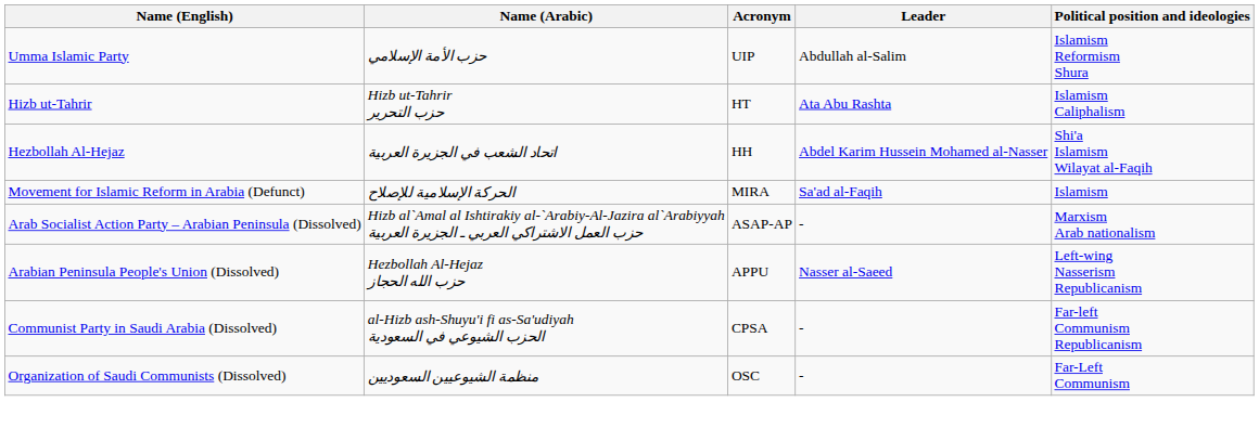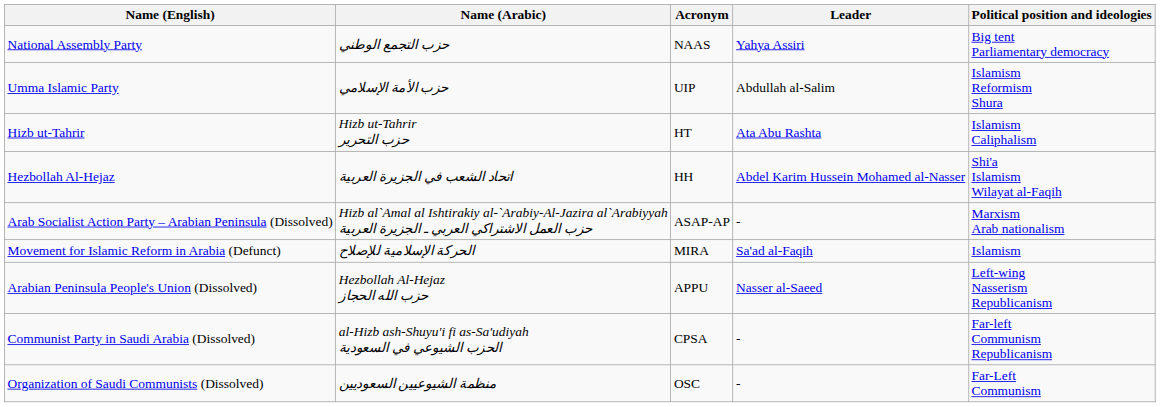+ row: National Assembly Party | حزب التجمع الوطني | NAAS | Yahya Assiri | Big tent Parliamentary democracy
rows swapped: Movement for Islamic Reform in Arabia (Defunct) <-> Arab Socialist Action Party – Arabian Peninsula (Dissolved)
